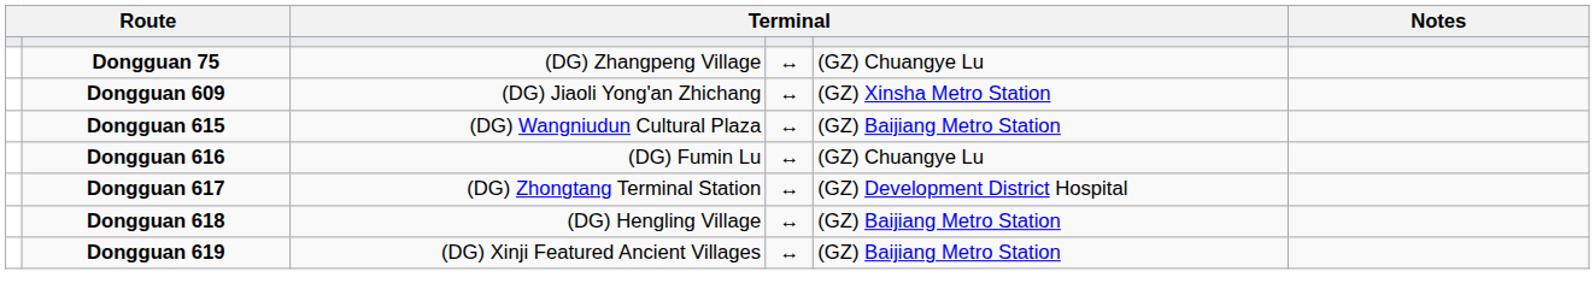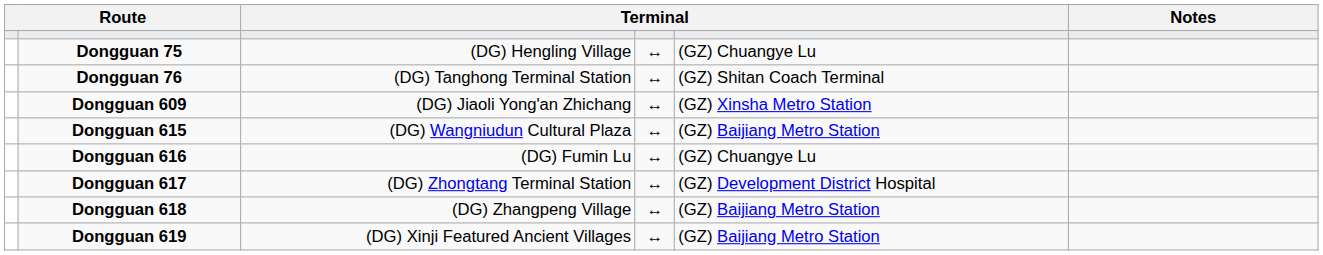Dongguan 75 | column 3: (DG) Zhangpeng Village -> (DG) Hengling Village
+ row: Dongguan 76 | (DG) Tanghong Terminal Station | ↔ | (GZ) Shitan Coach Terminal
Dongguan 618 | column 3: (DG) Hengling Village -> (DG) Zhangpeng Village
